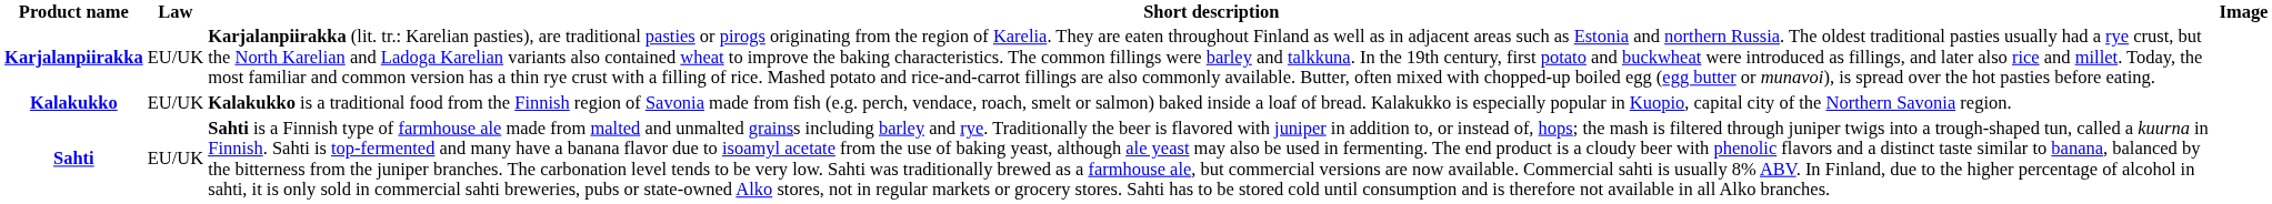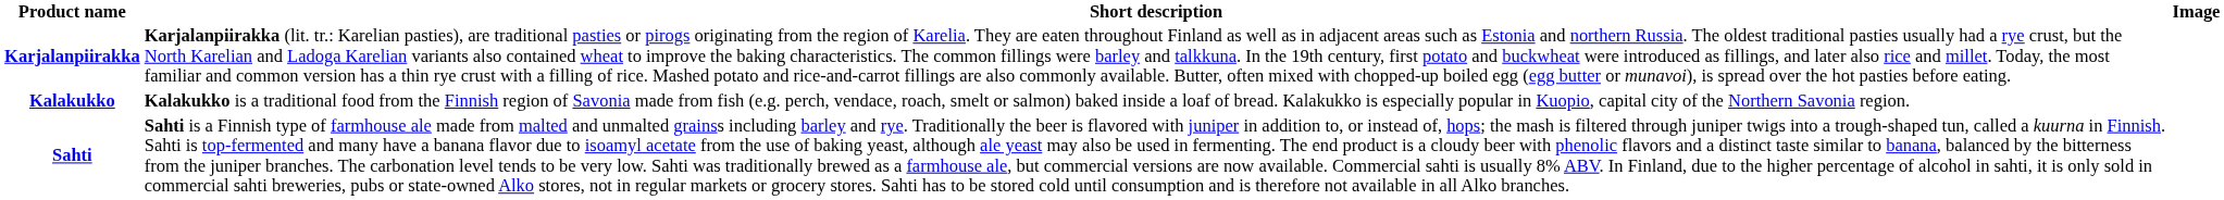- column: Law | EU/UK | EU/UK | EU/UK
